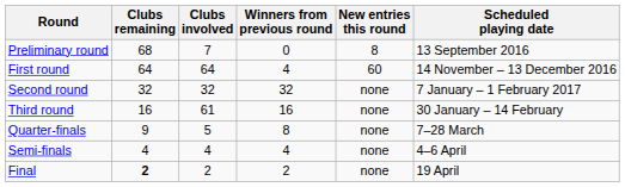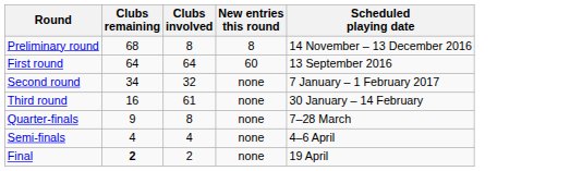- column: Winners from previous round | 0 | 4 | 32 | 16 | 8 | 4 | 2
Preliminary round | Clubs involved: 7 -> 8
Preliminary round | Scheduled playing date: 13 September 2016 -> 14 November – 13 December 2016
First round | Scheduled playing date: 14 November – 13 December 2016 -> 13 September 2016
Second round | Clubs remaining: 32 -> 34
Quarter-finals | Clubs involved: 5 -> 8
